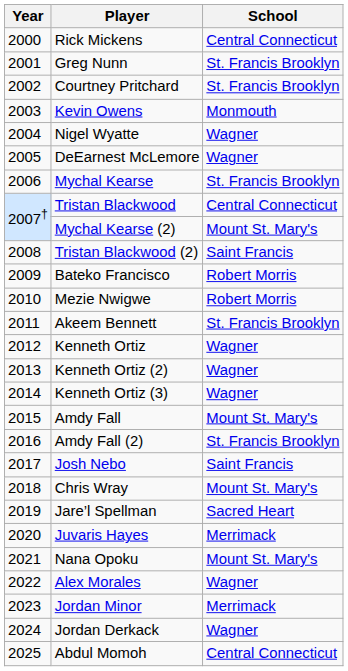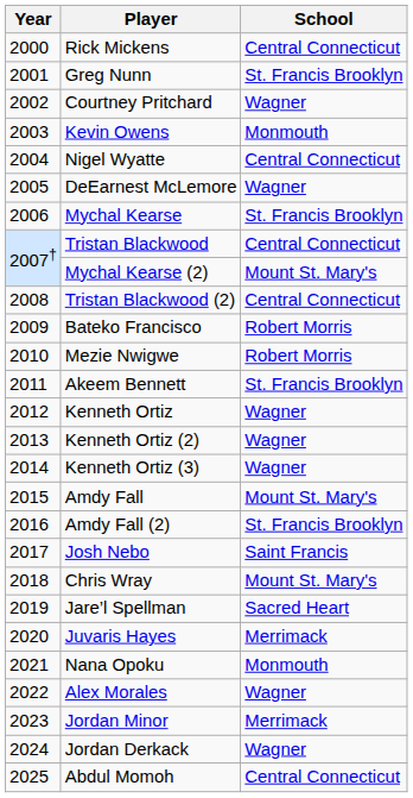Courtney Pritchard | School: St. Francis Brooklyn -> Wagner
Nigel Wyatte | School: Wagner -> Central Connecticut
Tristan Blackwood (2) | School: Saint Francis -> Central Connecticut
Nana Opoku | School: Mount St. Mary's -> Monmouth
